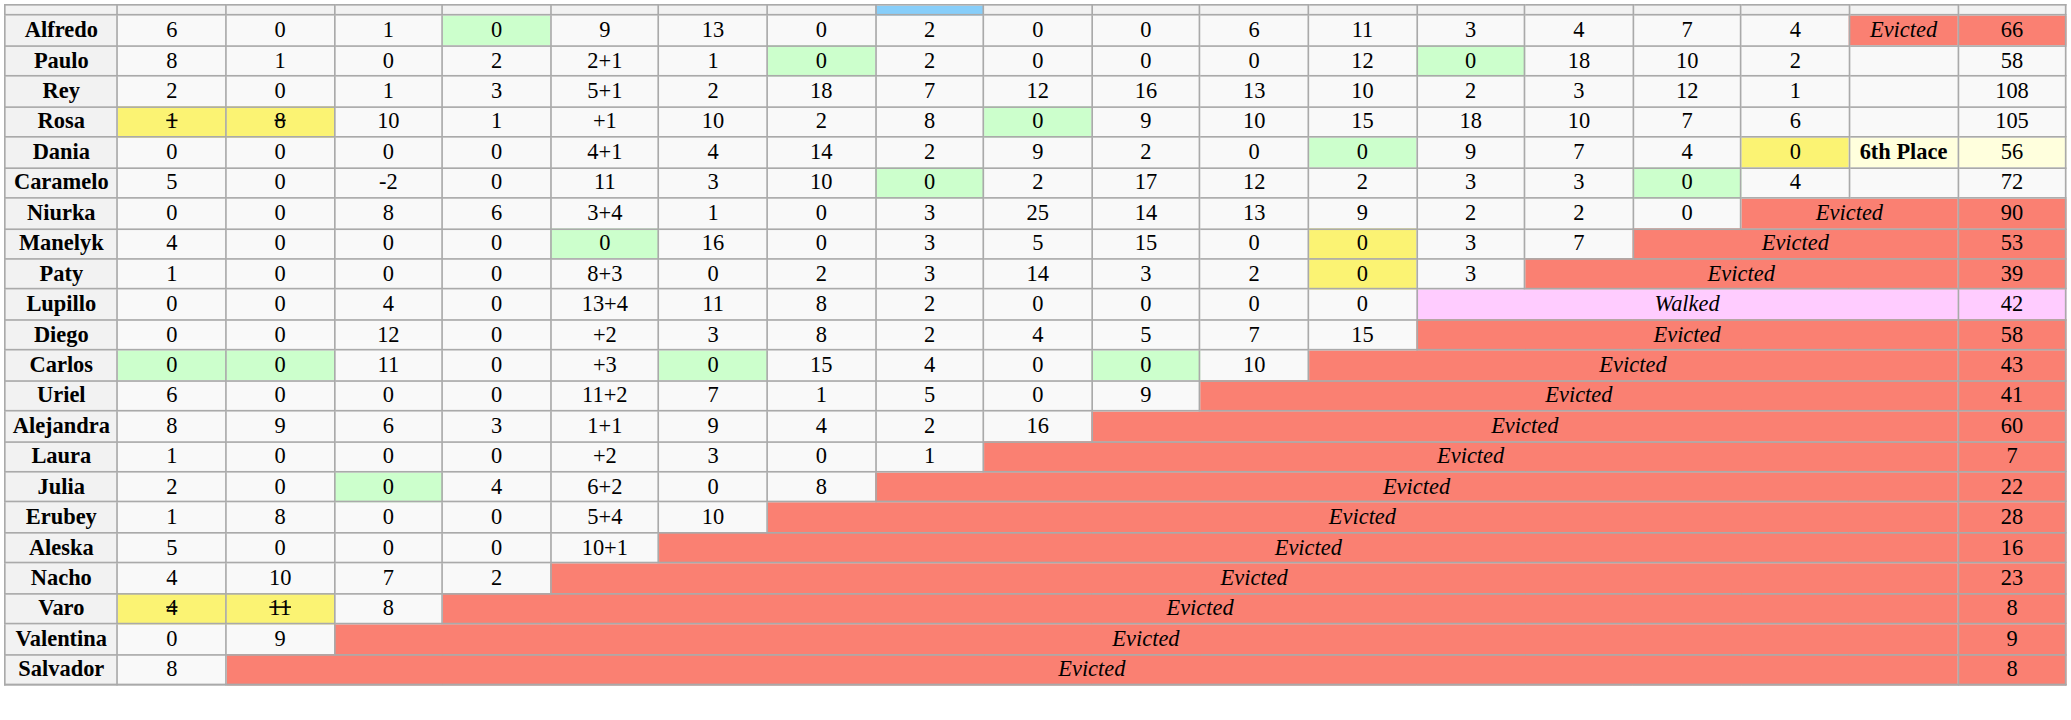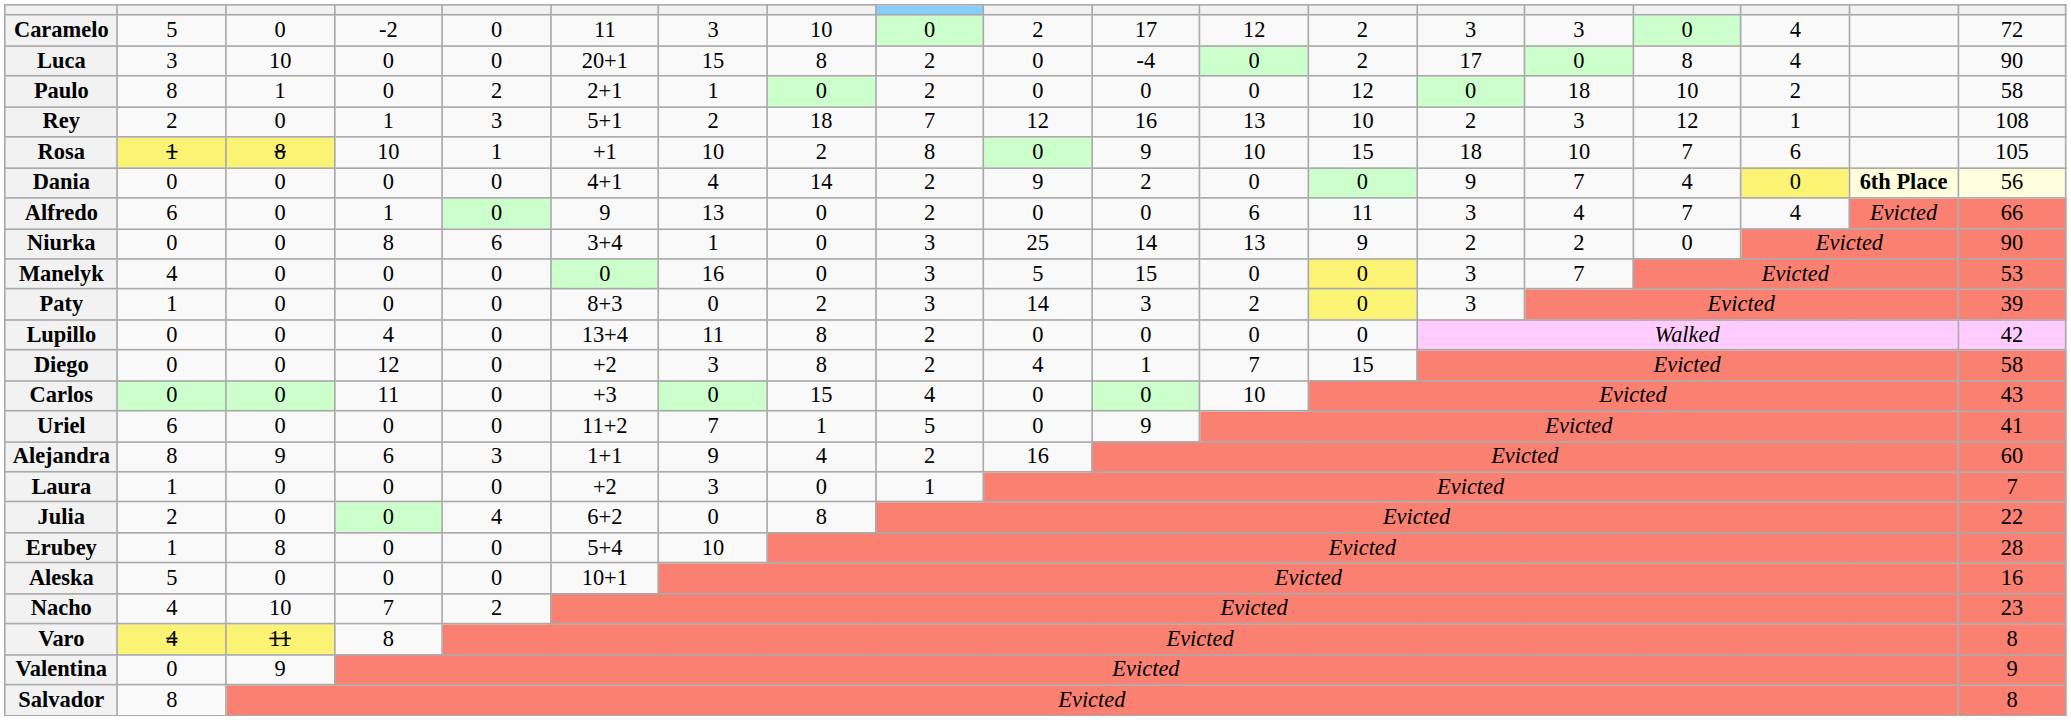rows swapped: Caramelo <-> Alfredo
+ row: Luca | 3 | 10 | 0 | 0 | 20+1 | 15 | 8 | 2 | 0 | -4 | 0 | 2 | 17 | 0 | 8 | 4 | 90
Diego | column 11: 5 -> 1
